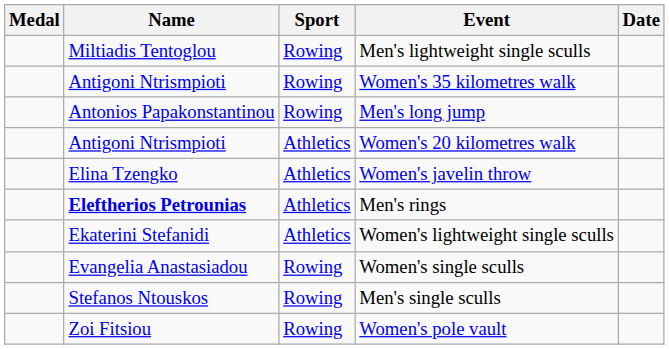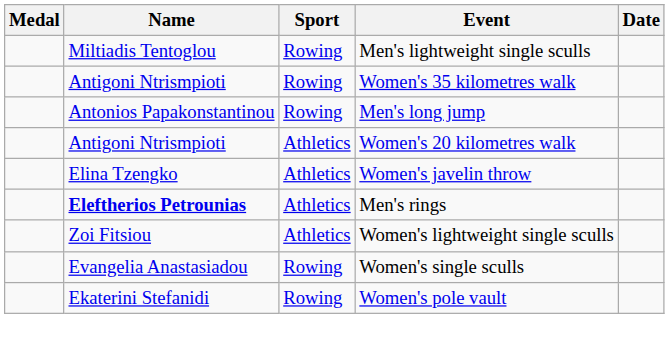Women's lightweight single sculls | Name: Ekaterini Stefanidi -> Zoi Fitsiou
- row: Stefanos Ntouskos | Rowing | Men's single sculls
Women's pole vault | Name: Zoi Fitsiou -> Ekaterini Stefanidi
